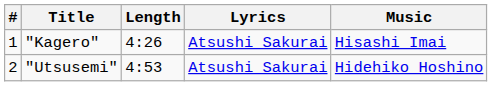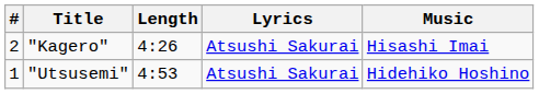"Kagero" | #: 1 -> 2
"Utsusemi" | #: 2 -> 1
